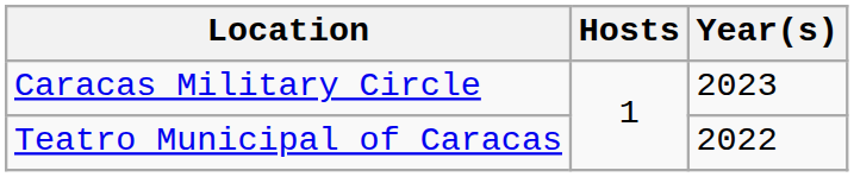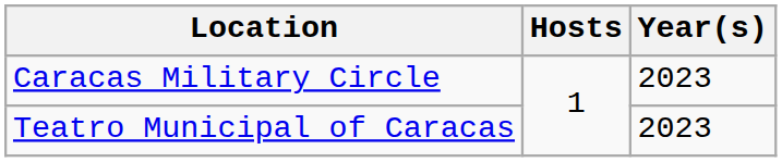Teatro Municipal of Caracas | Year(s): 2022 -> 2023
